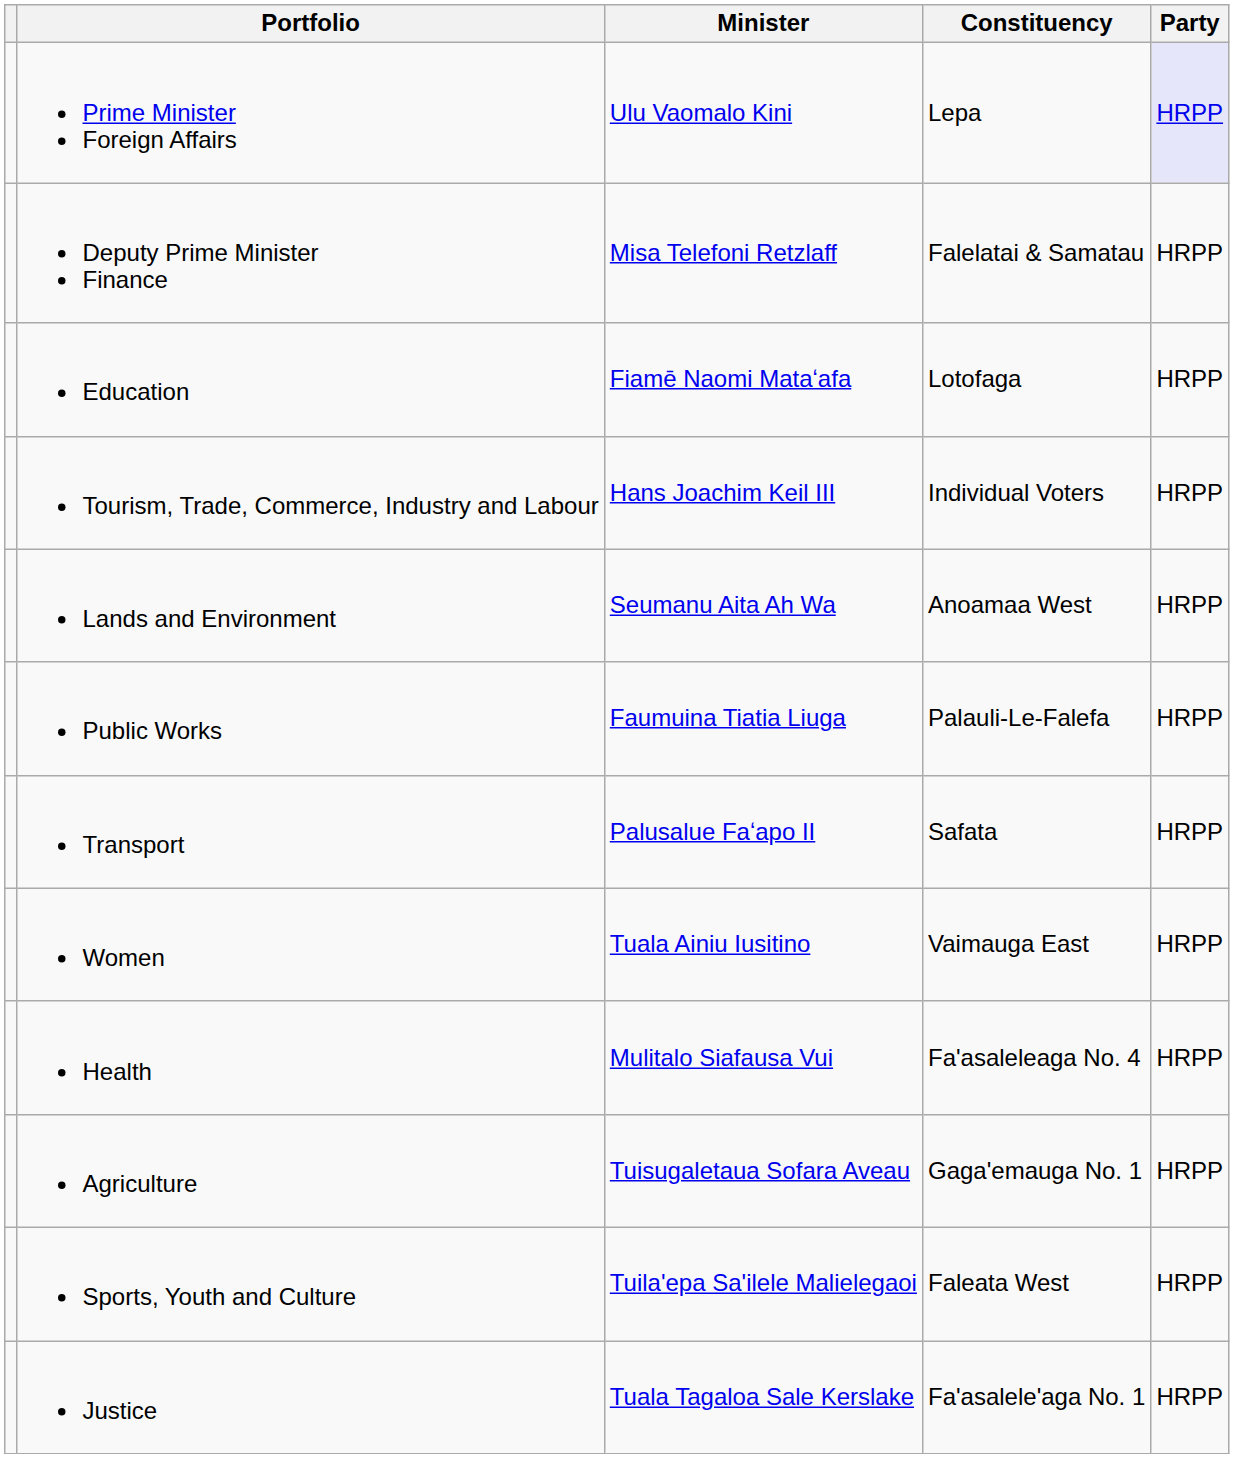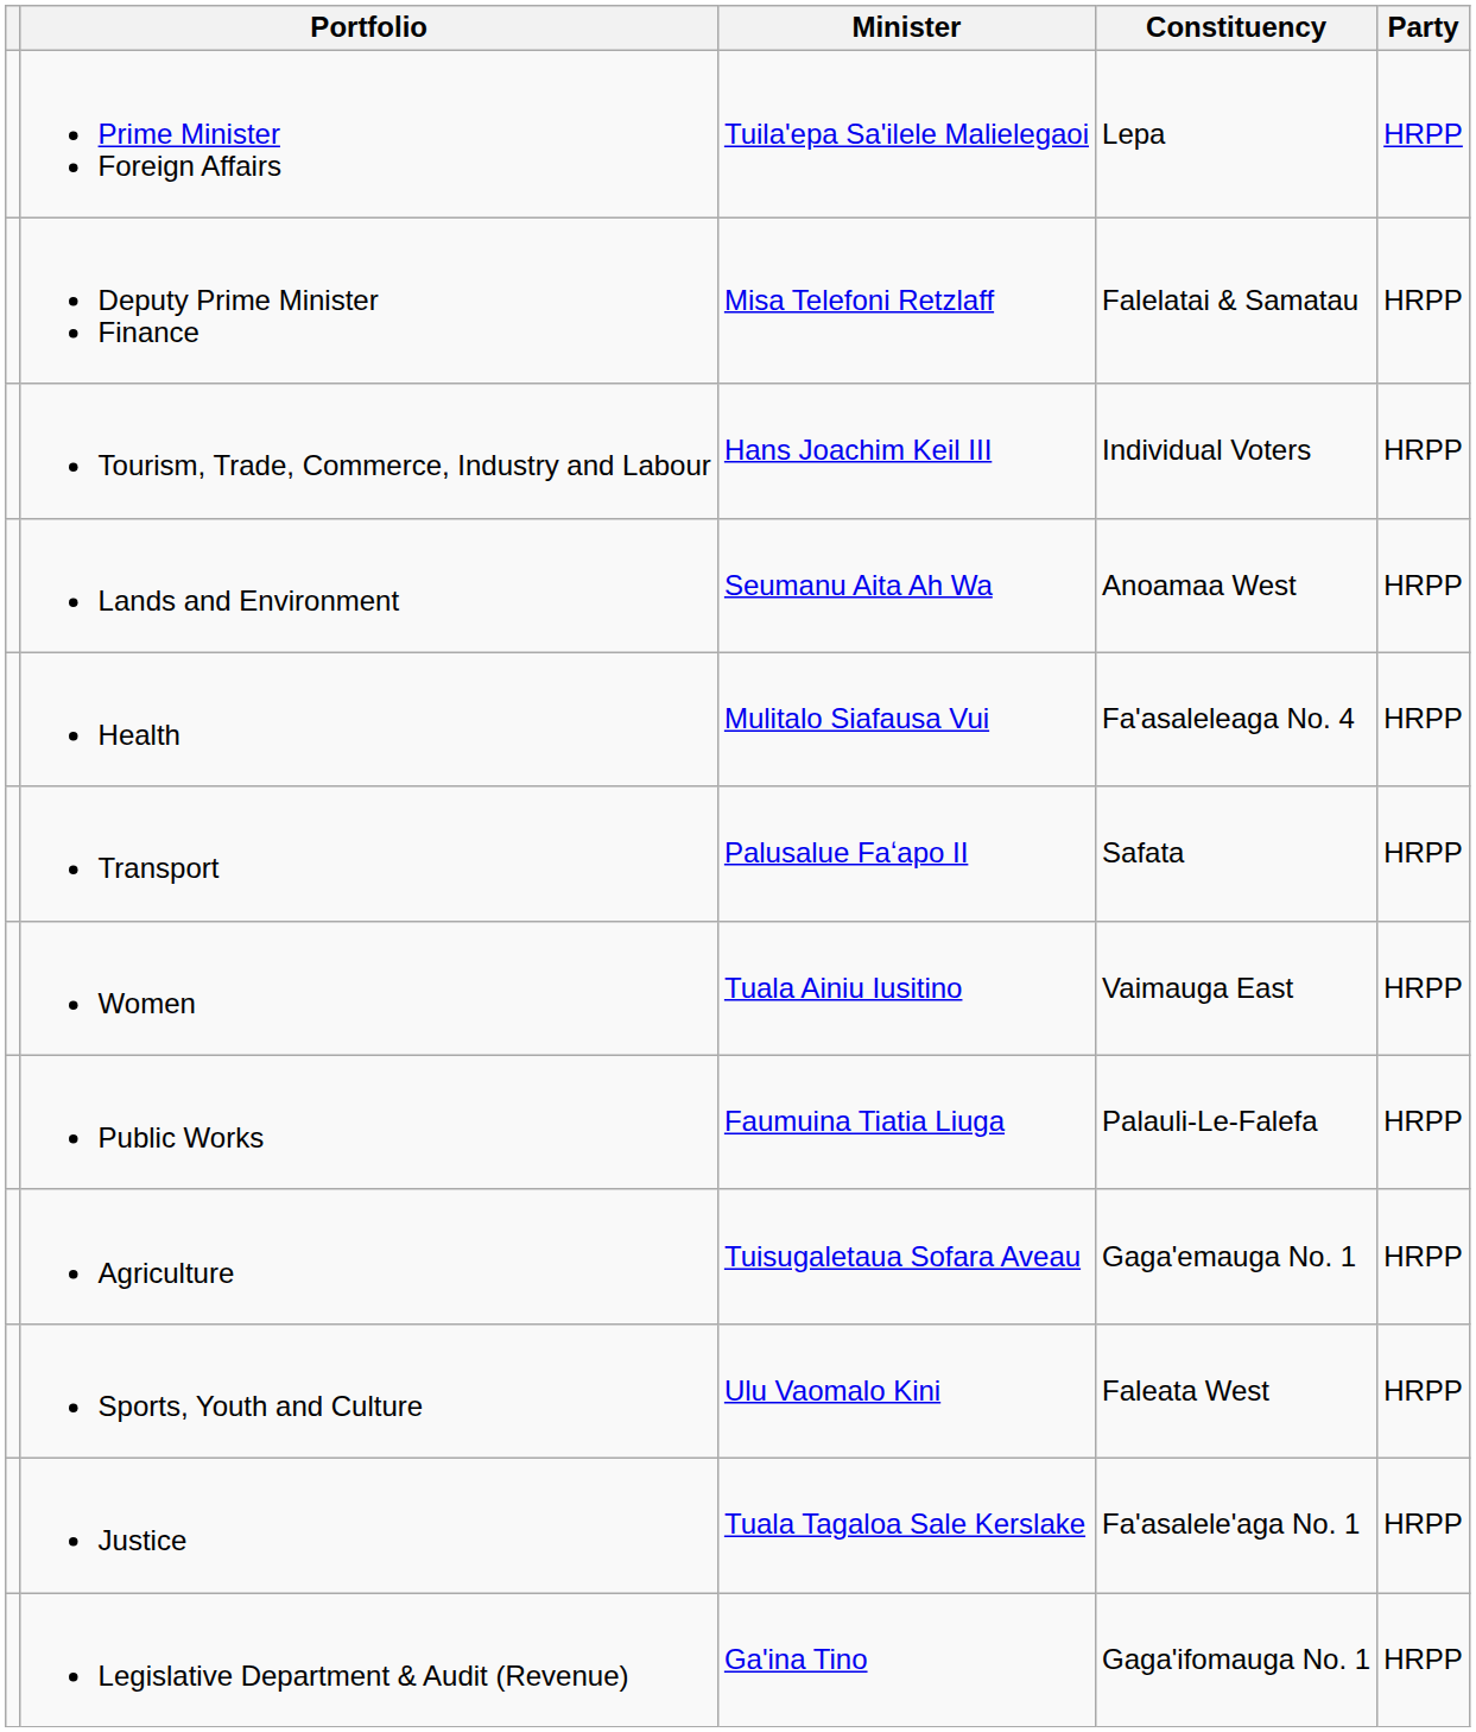Prime Minister Foreign Affairs | Minister: Ulu Vaomalo Kini -> Tuila'epa Sa'ilele Malielegaoi
Prime Minister Foreign Affairs | Party: lavender background -> no background
- row: Education | Fiamē Naomi Mataʻafa | Lotofaga | HRPP
rows swapped: Health <-> Public Works
Sports, Youth and Culture | Minister: Tuila'epa Sa'ilele Malielegaoi -> Ulu Vaomalo Kini
+ row: Legislative Department & Audit (Revenue) | Ga'ina Tino | Gaga'ifomauga No. 1 | HRPP
